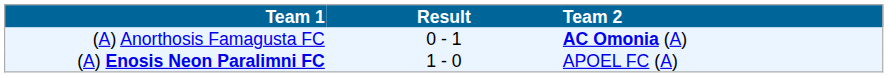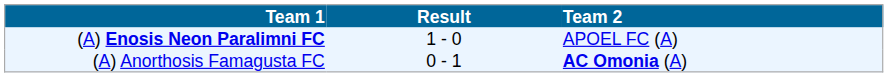rows swapped: (A) Anorthosis Famagusta FC <-> (A) Enosis Neon Paralimni FC
